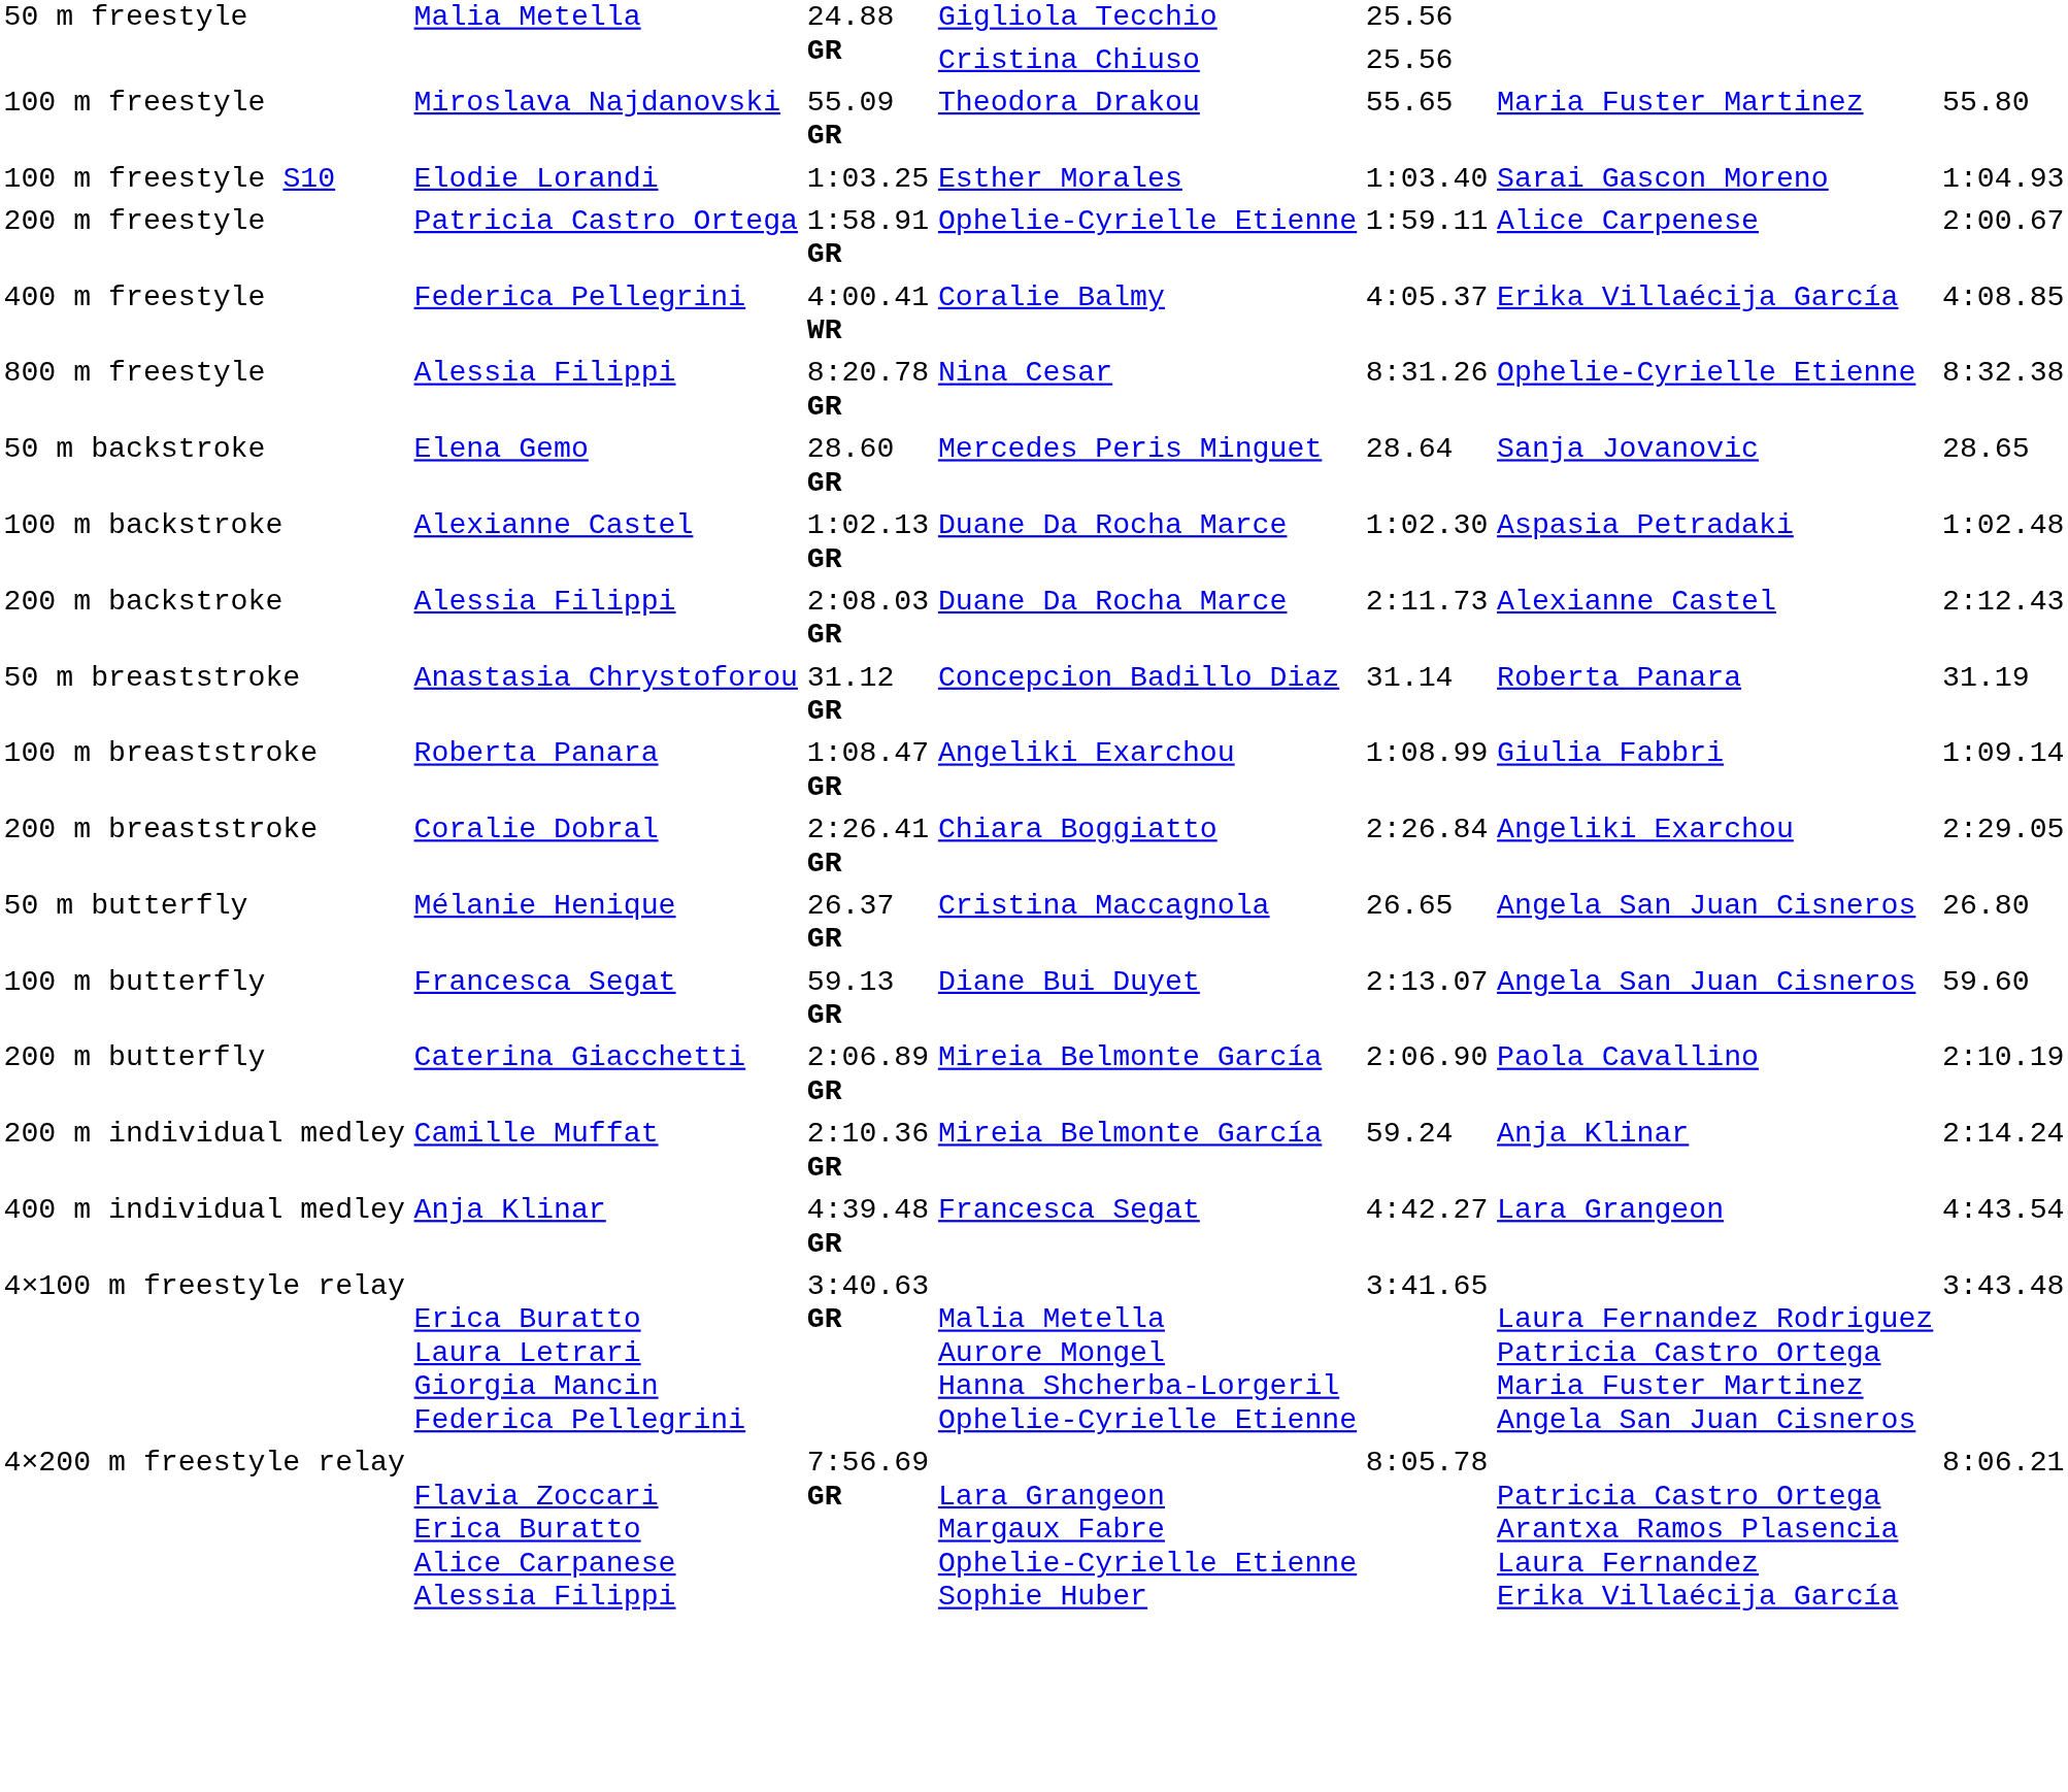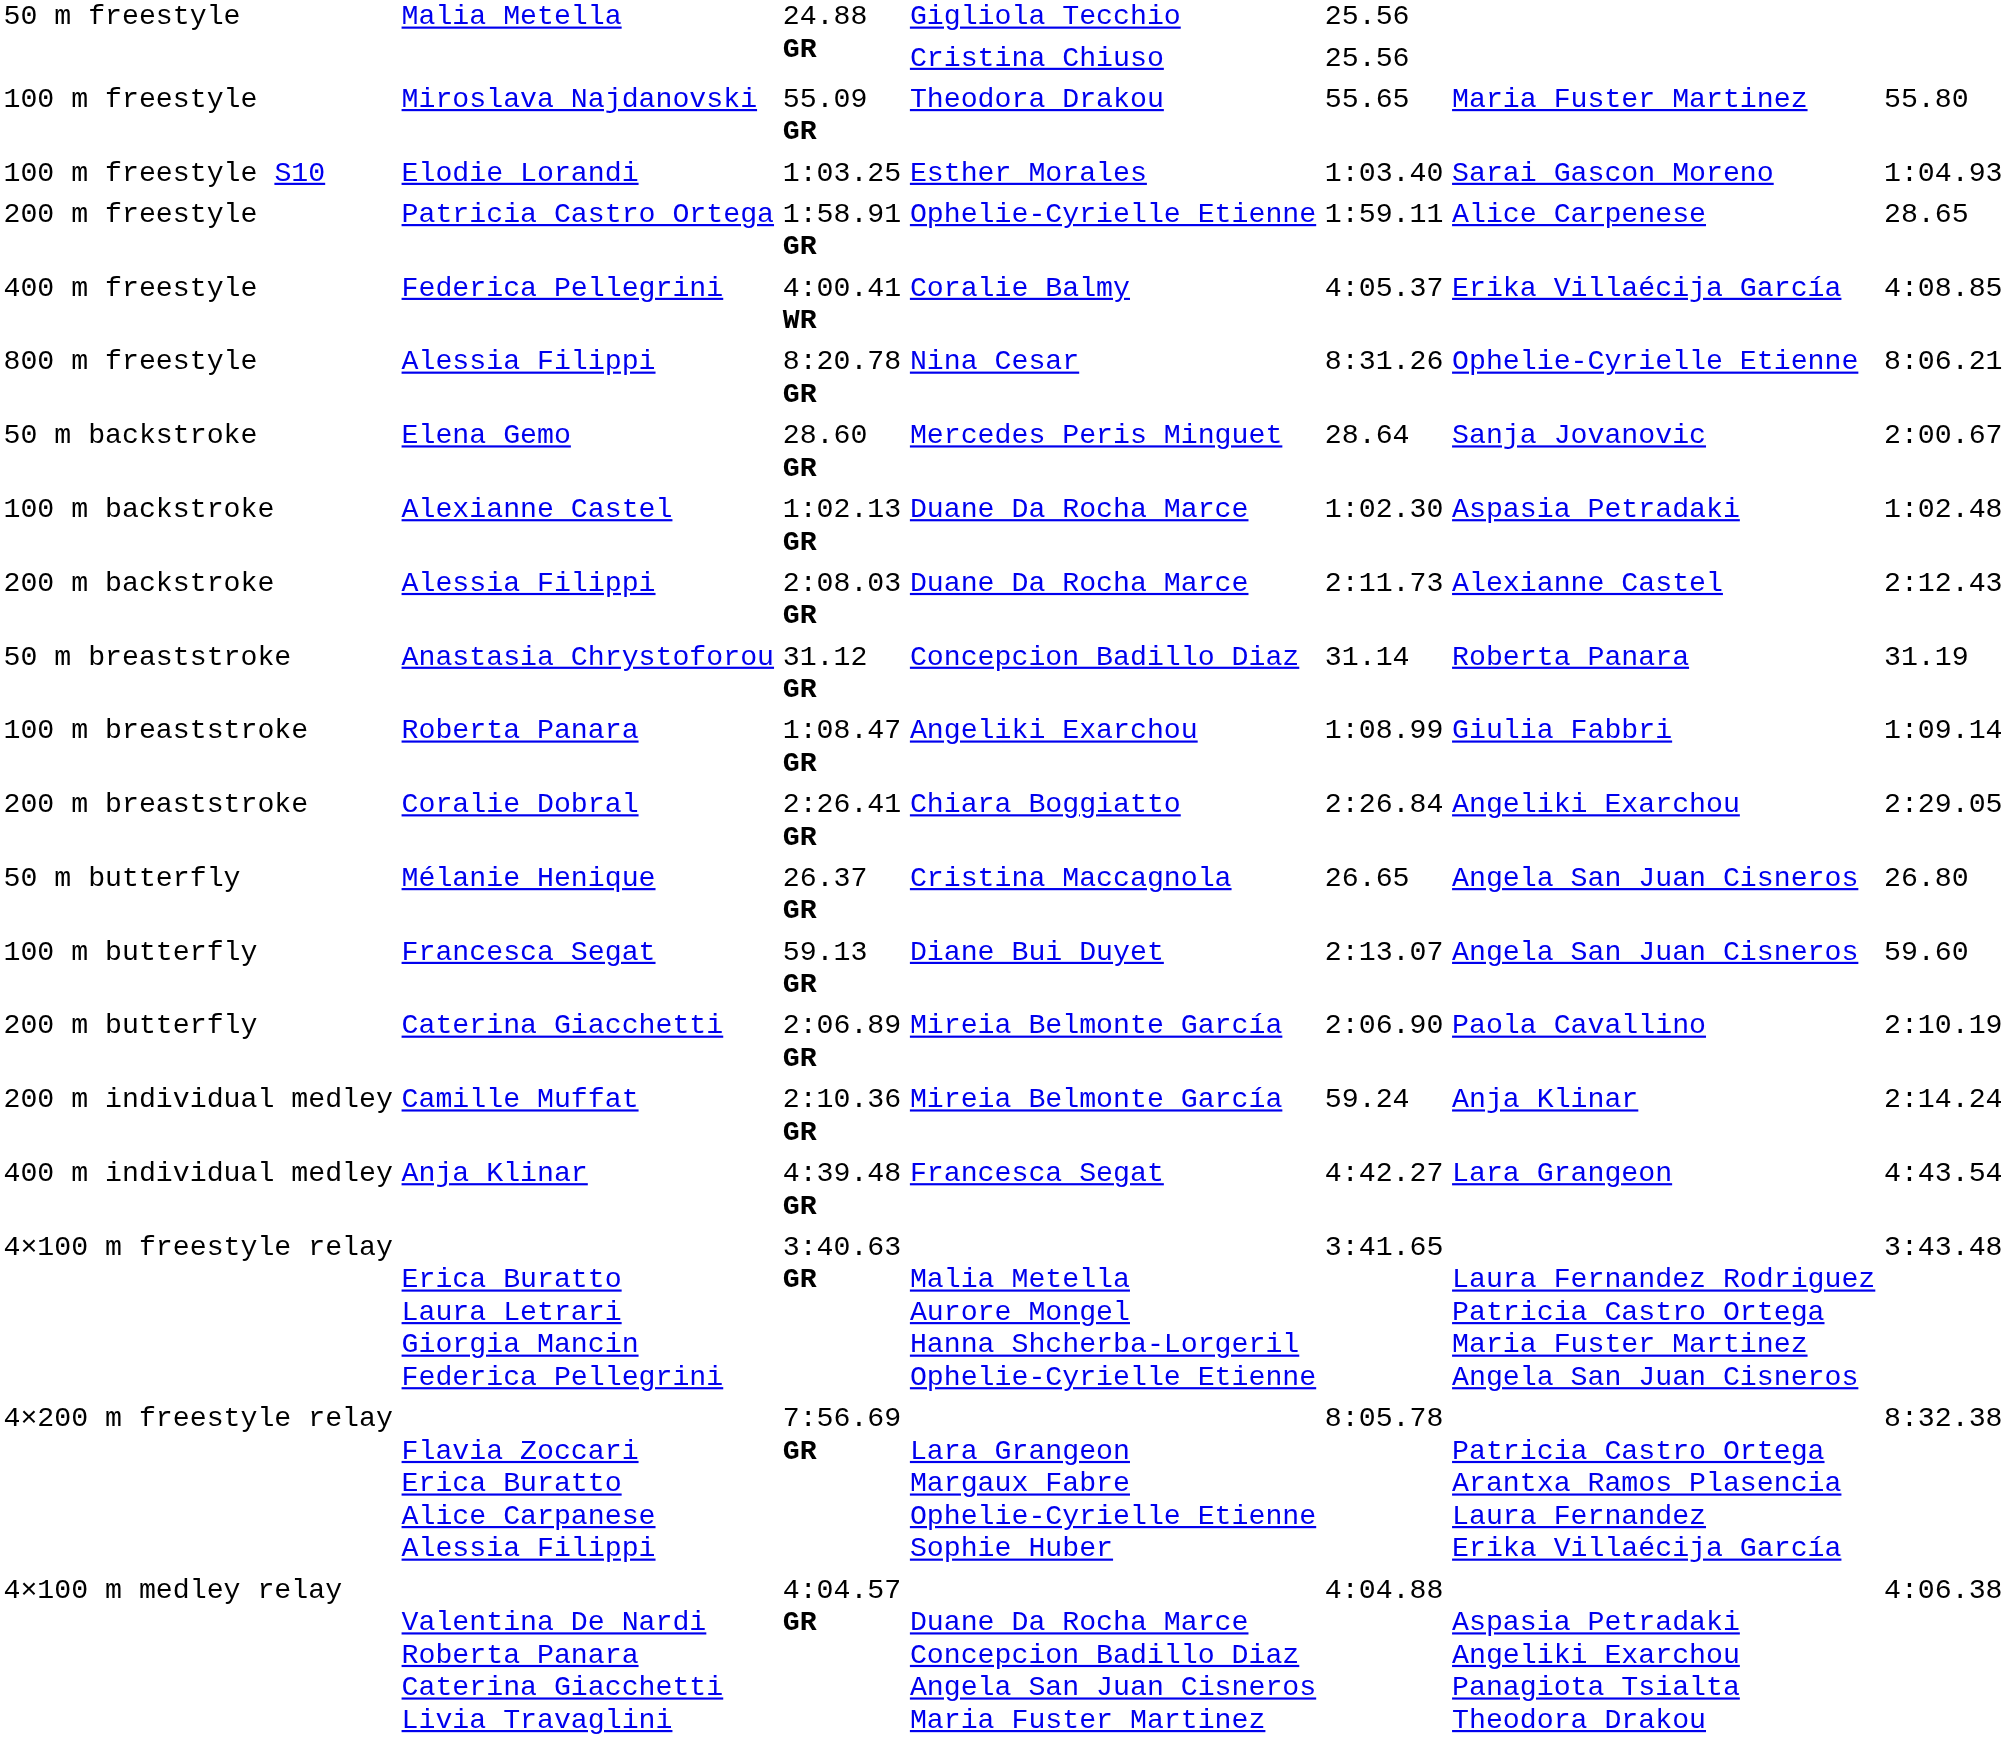200 m freestyle | column 7: 2:00.67 -> 28.65
800 m freestyle | column 7: 8:32.38 -> 8:06.21
50 m backstroke | column 7: 28.65 -> 2:00.67
4×200 m freestyle relay | column 7: 8:06.21 -> 8:32.38
+ row: 4×100 m medley relay | Valentina De Nardi Roberta Panara Caterina Giacchetti Livia Travaglini | 4:04.57 GR | Duane Da Rocha Marce Concepcion Badillo Diaz Angela San Juan Cisneros Maria Fuster Martinez | 4:04.88 | Aspasia Petradaki Angeliki Exarchou Panagiota Tsialta Theodora Drakou | 4:06.38
